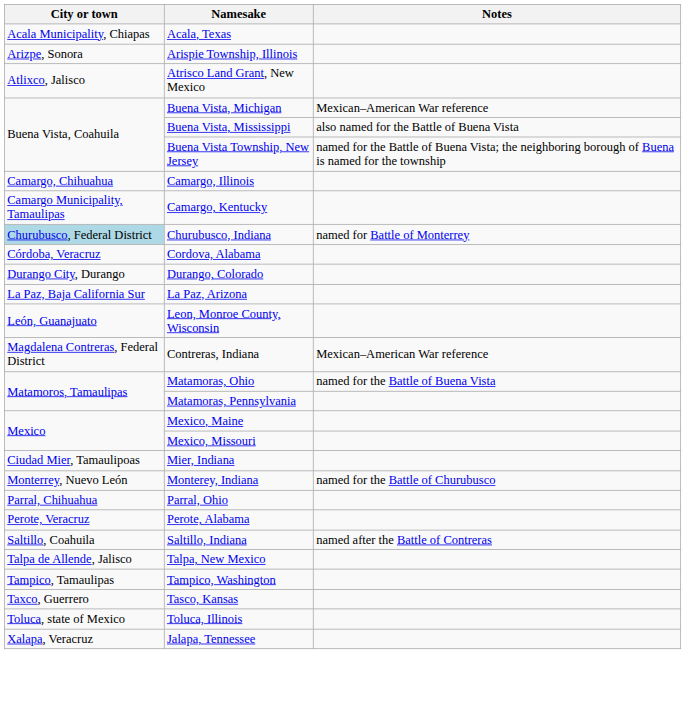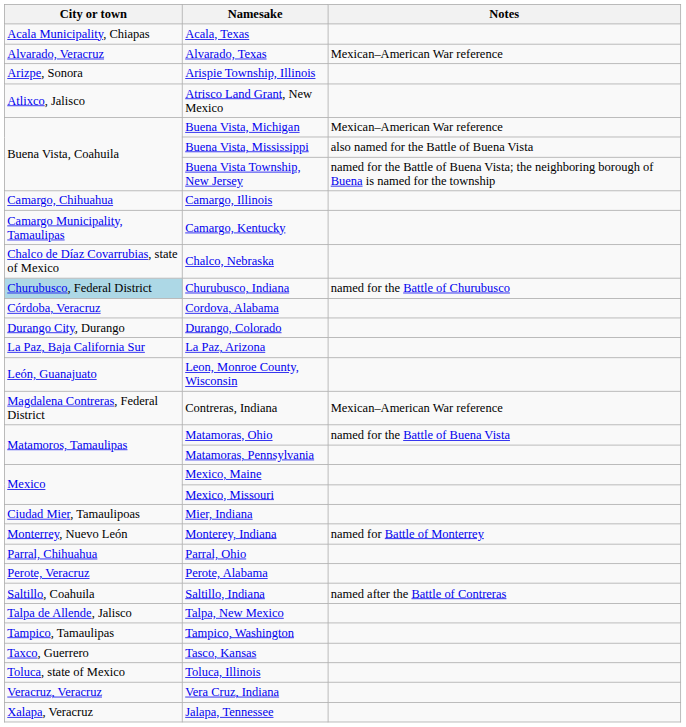+ row: Alvarado, Veracruz | Alvarado, Texas | Mexican–American War reference
+ row: Chalco de Díaz Covarrubias, state of Mexico | Chalco, Nebraska
Churubusco, Indiana | Notes: named for Battle of Monterrey -> named for the Battle of Churubusco
Monterey, Indiana | Notes: named for the Battle of Churubusco -> named for Battle of Monterrey
+ row: Veracruz, Veracruz | Vera Cruz, Indiana
